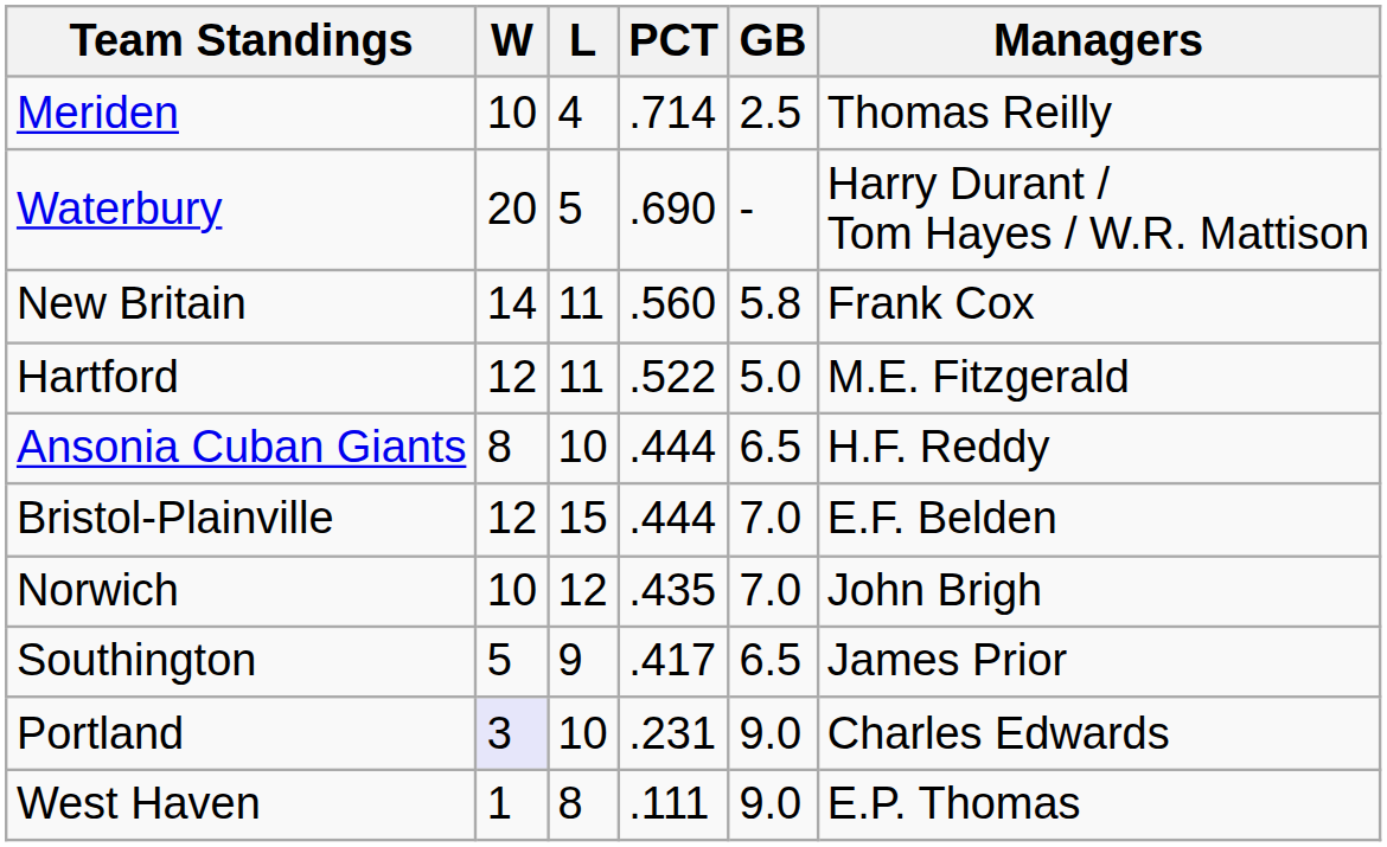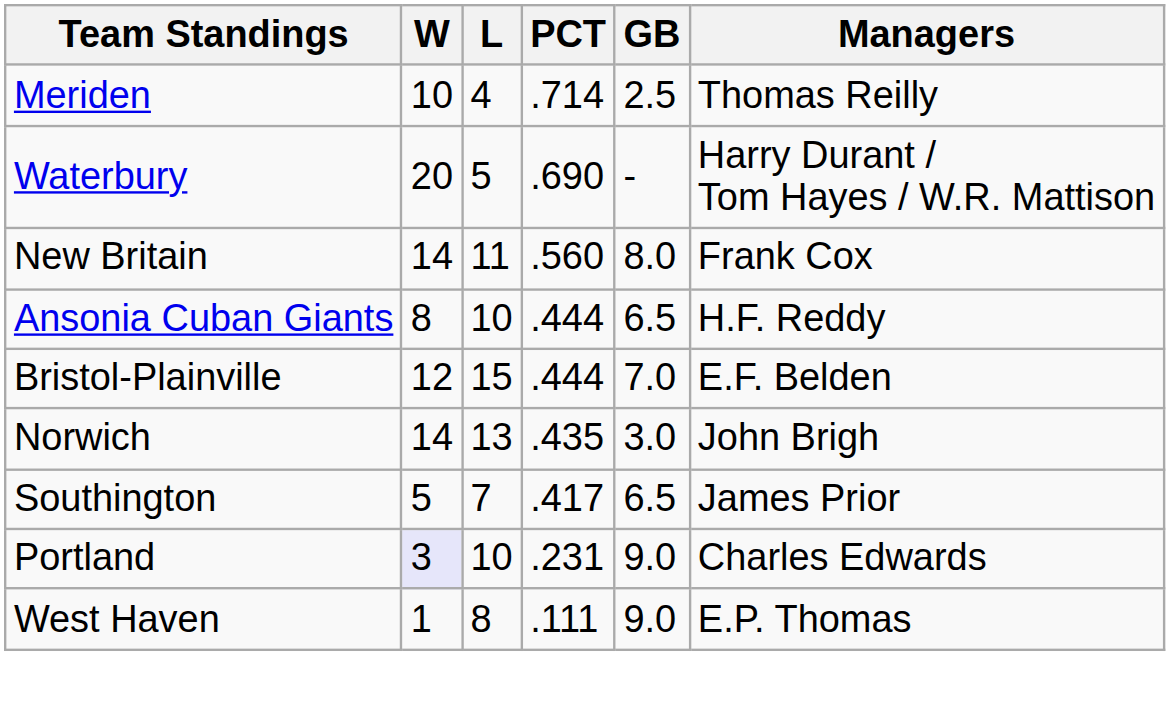New Britain | GB: 5.8 -> 8.0
- row: Hartford | 12 | 11 | .522 | 5.0 | M.E. Fitzgerald
Norwich | W: 10 -> 14
Norwich | L: 12 -> 13
Norwich | GB: 7.0 -> 3.0
Southington | L: 9 -> 7
